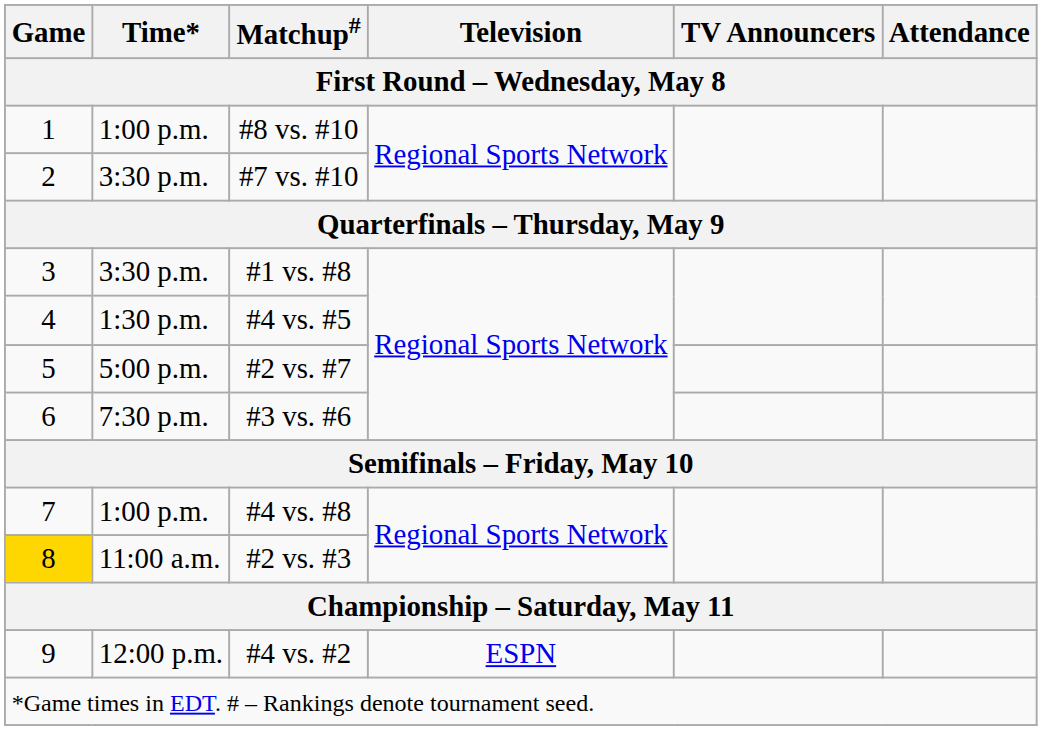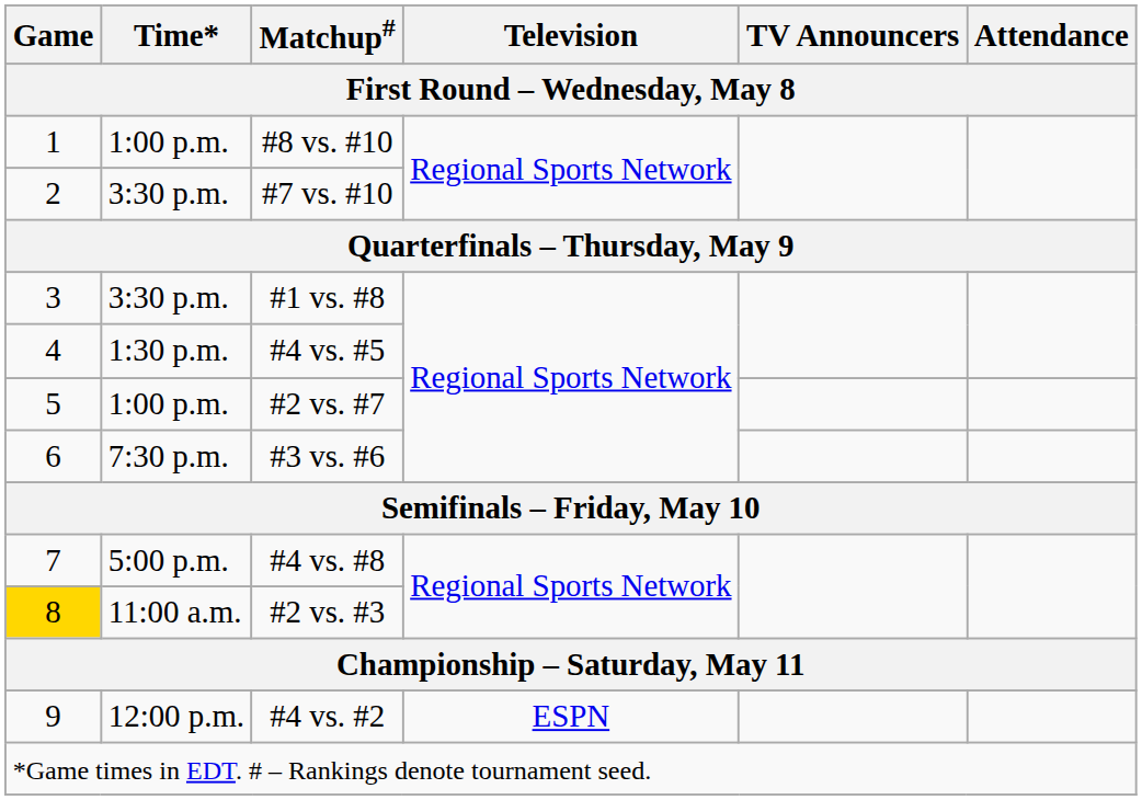#2 vs. #7 | Time*: 5:00 p.m. -> 1:00 p.m.
#4 vs. #8 | Time*: 1:00 p.m. -> 5:00 p.m.
